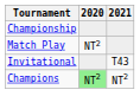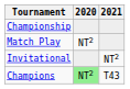Invitational | 2021: T43 -> NT2
Champions | 2021: NT2 -> T43
